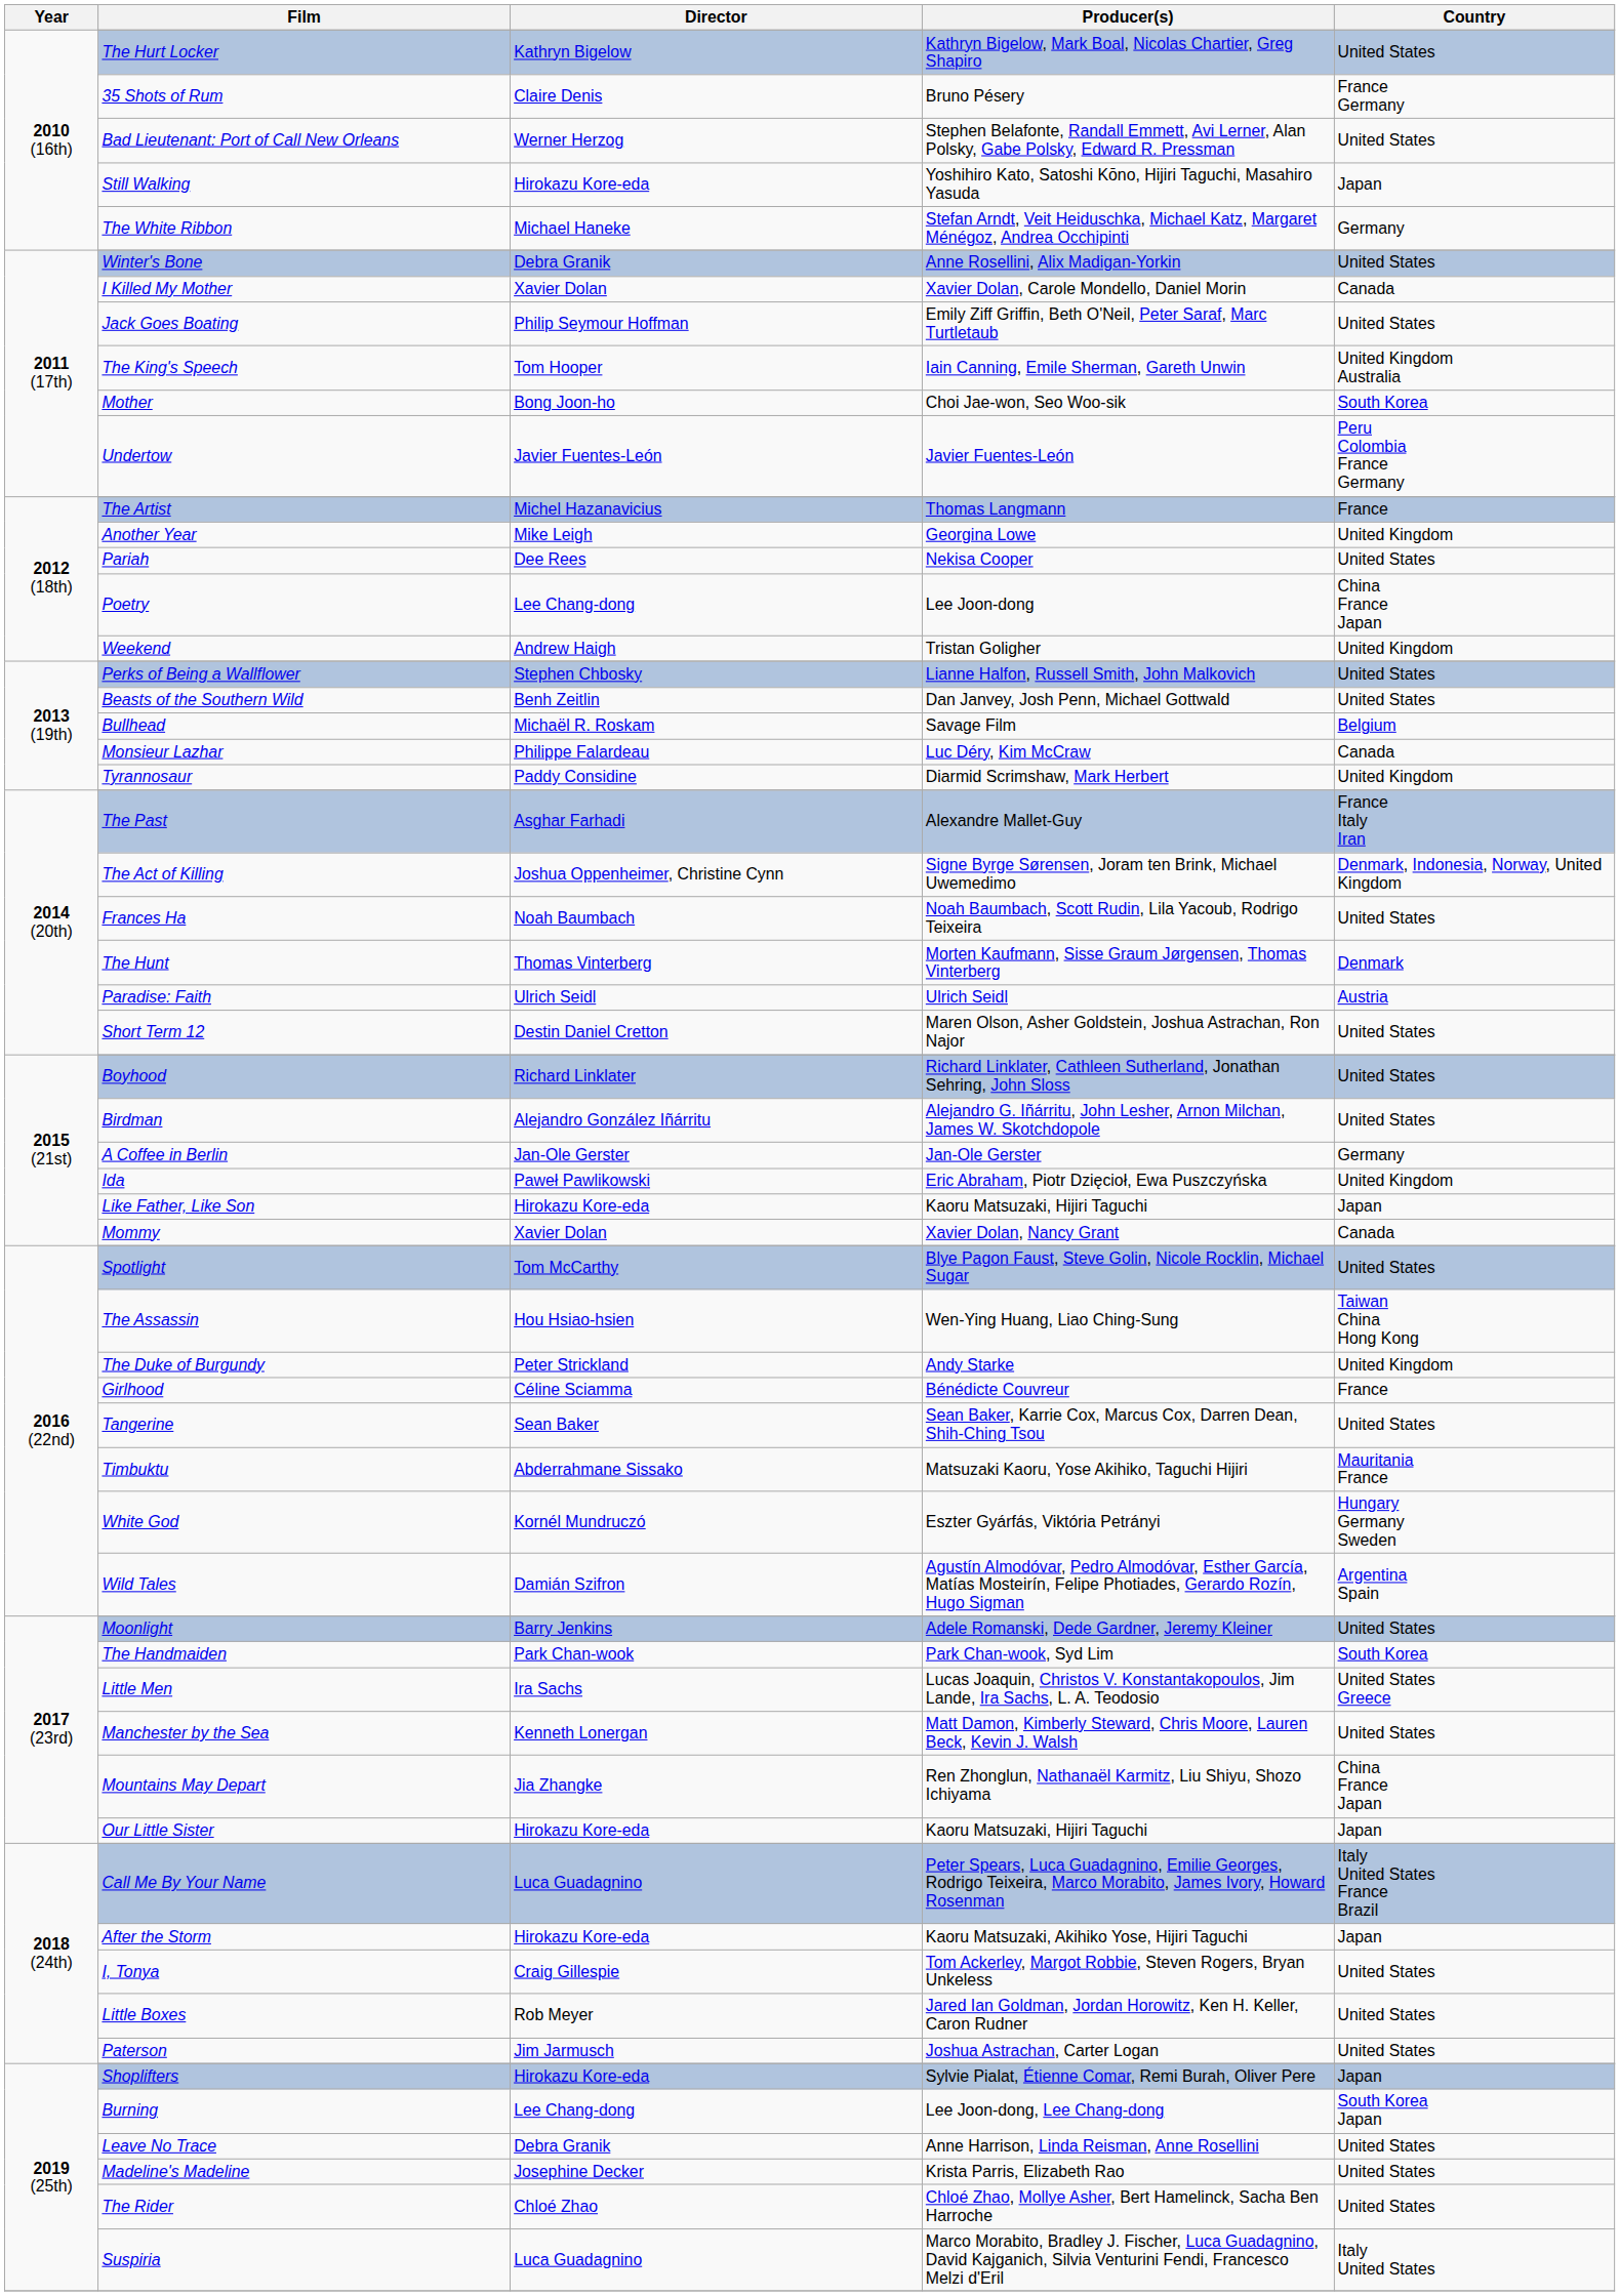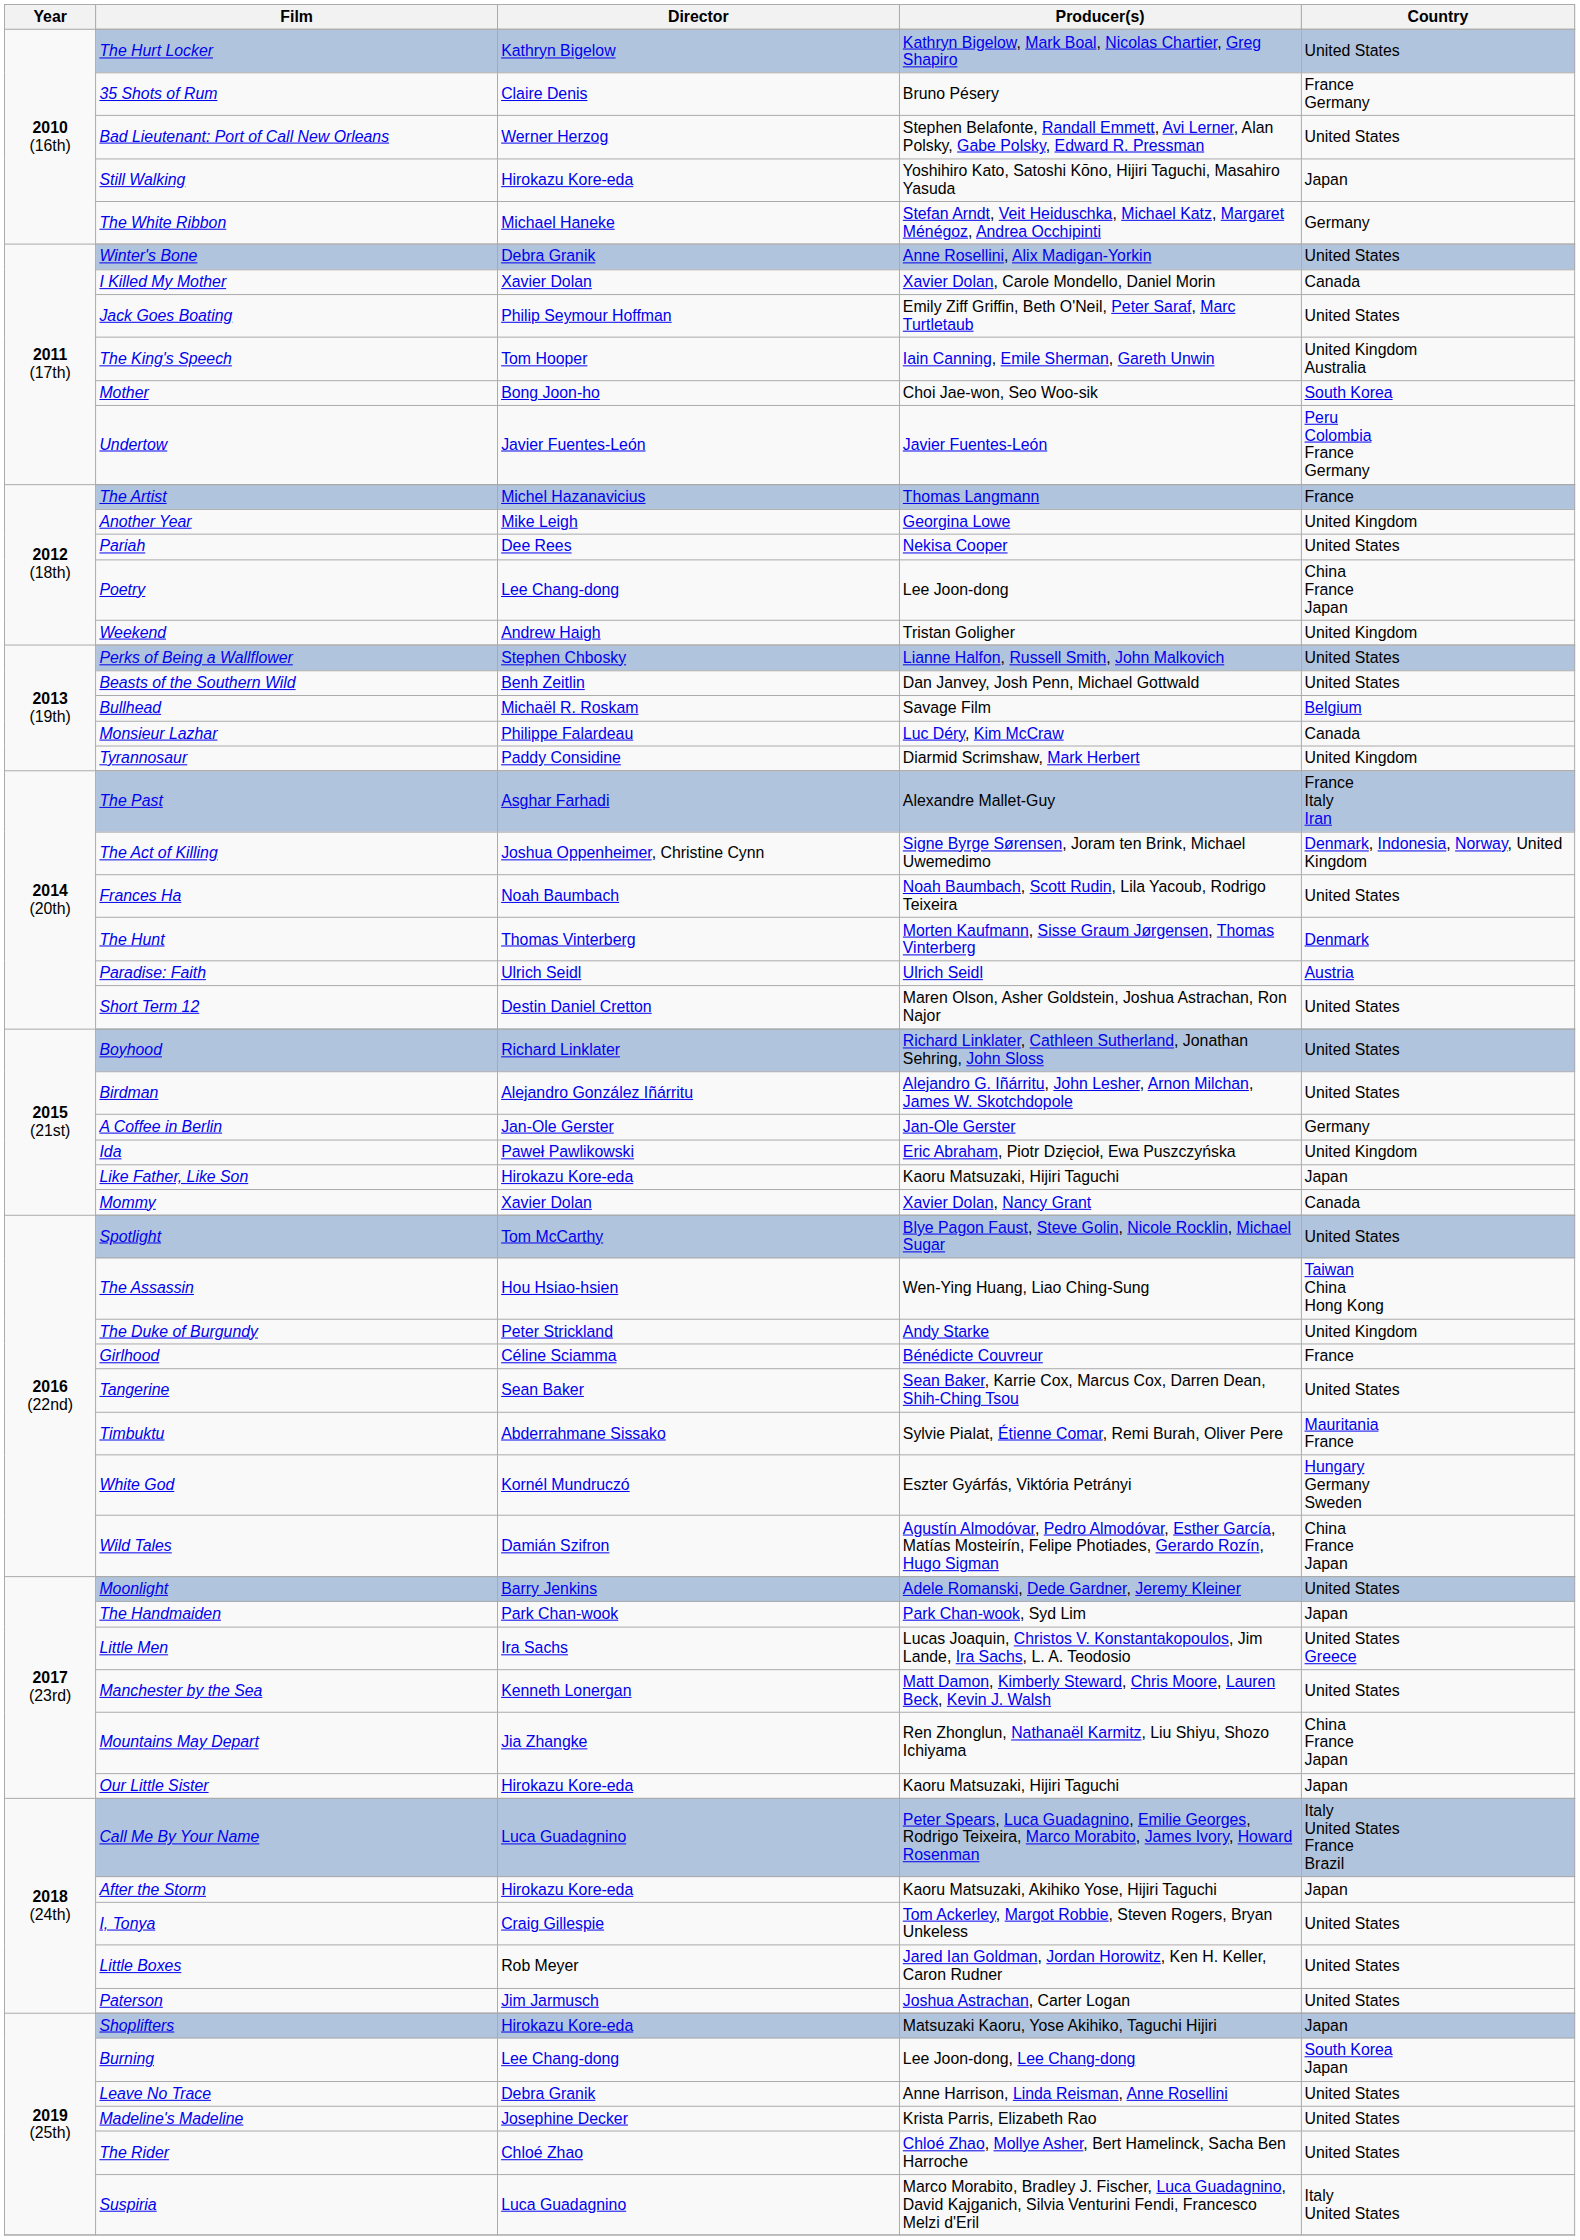Timbuktu | Producer(s): Matsuzaki Kaoru, Yose Akihiko, Taguchi Hijiri -> Sylvie Pialat, Étienne Comar, Remi Burah, Oliver Pere
Wild Tales | Country: Argentina Spain -> China France Japan
The Handmaiden | Country: South Korea -> Japan
Shoplifters | Producer(s): Sylvie Pialat, Étienne Comar, Remi Burah, Oliver Pere -> Matsuzaki Kaoru, Yose Akihiko, Taguchi Hijiri
